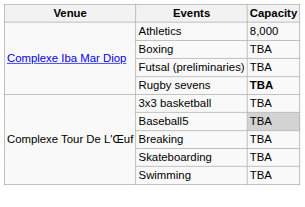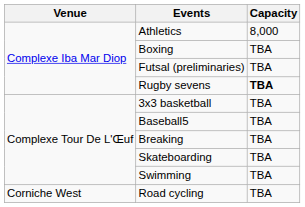Baseball5 | Capacity: lightgrey background -> no background
+ row: Corniche West | Road cycling | TBA
